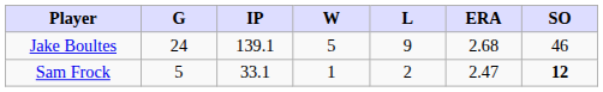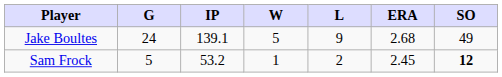Jake Boultes | SO: 46 -> 49
Sam Frock | IP: 33.1 -> 53.2
Sam Frock | ERA: 2.47 -> 2.45
